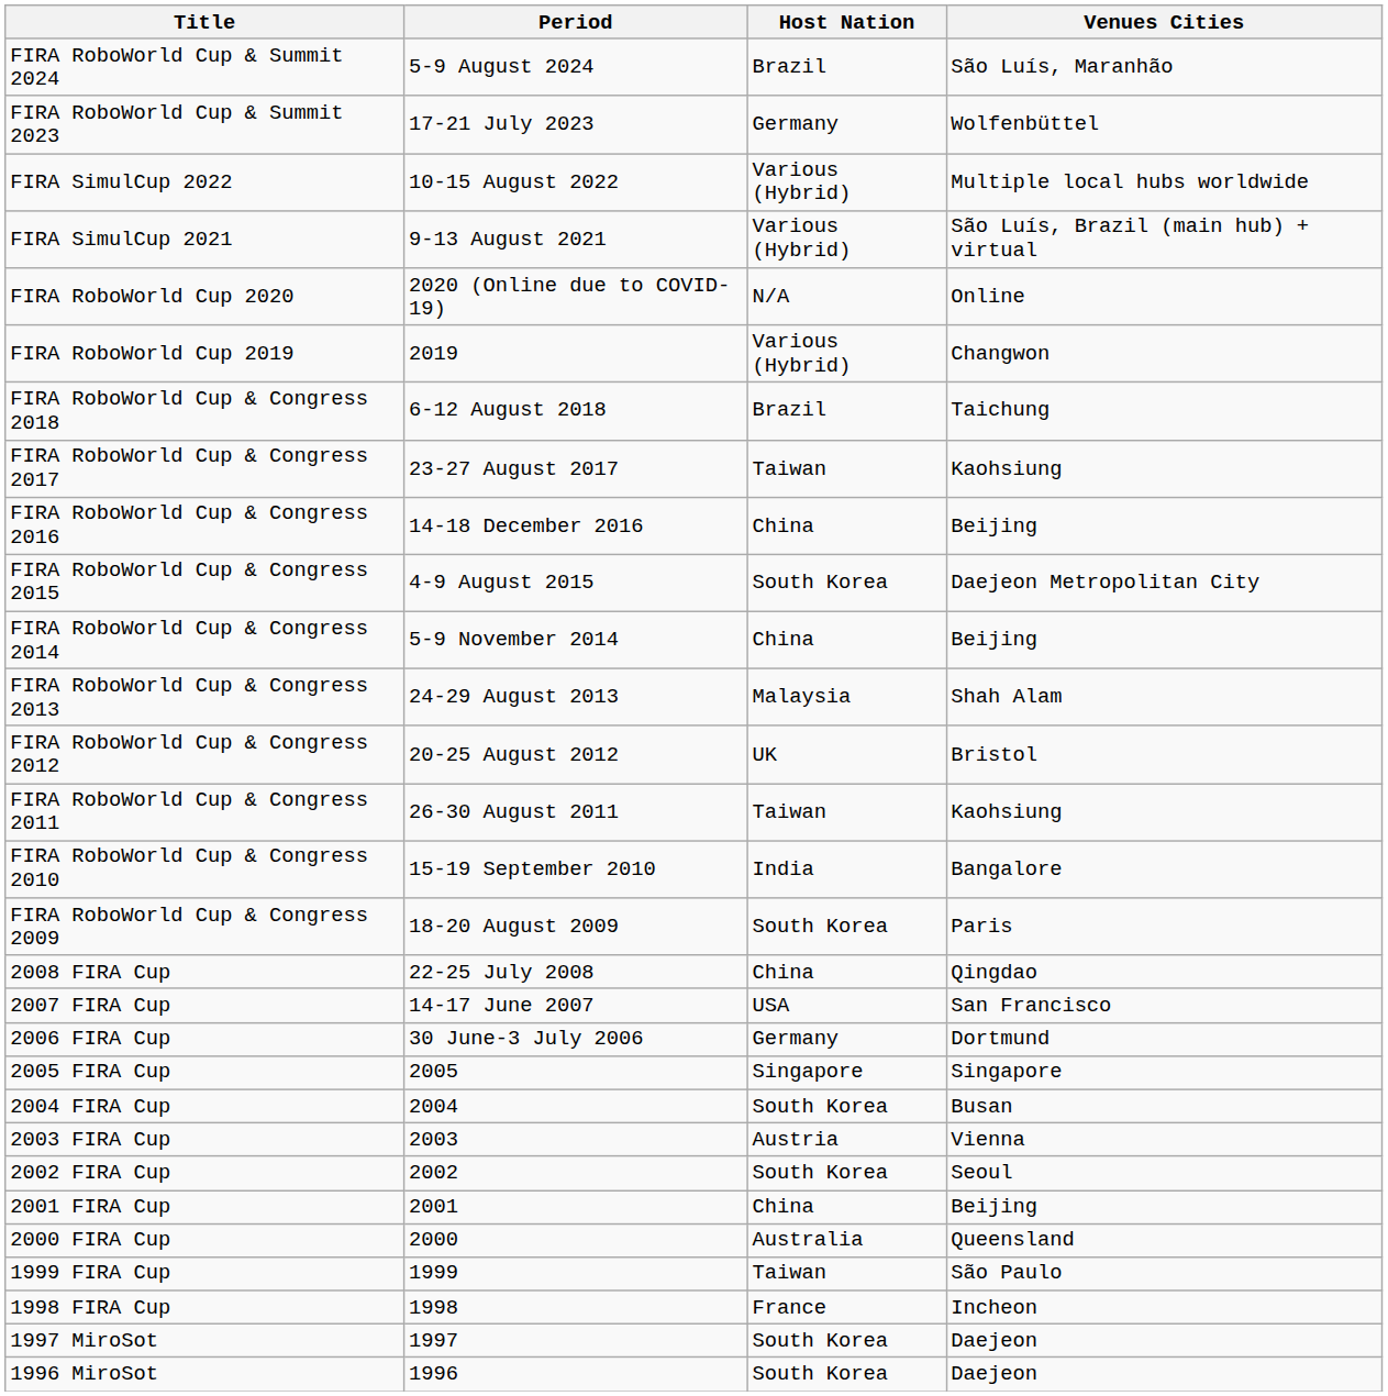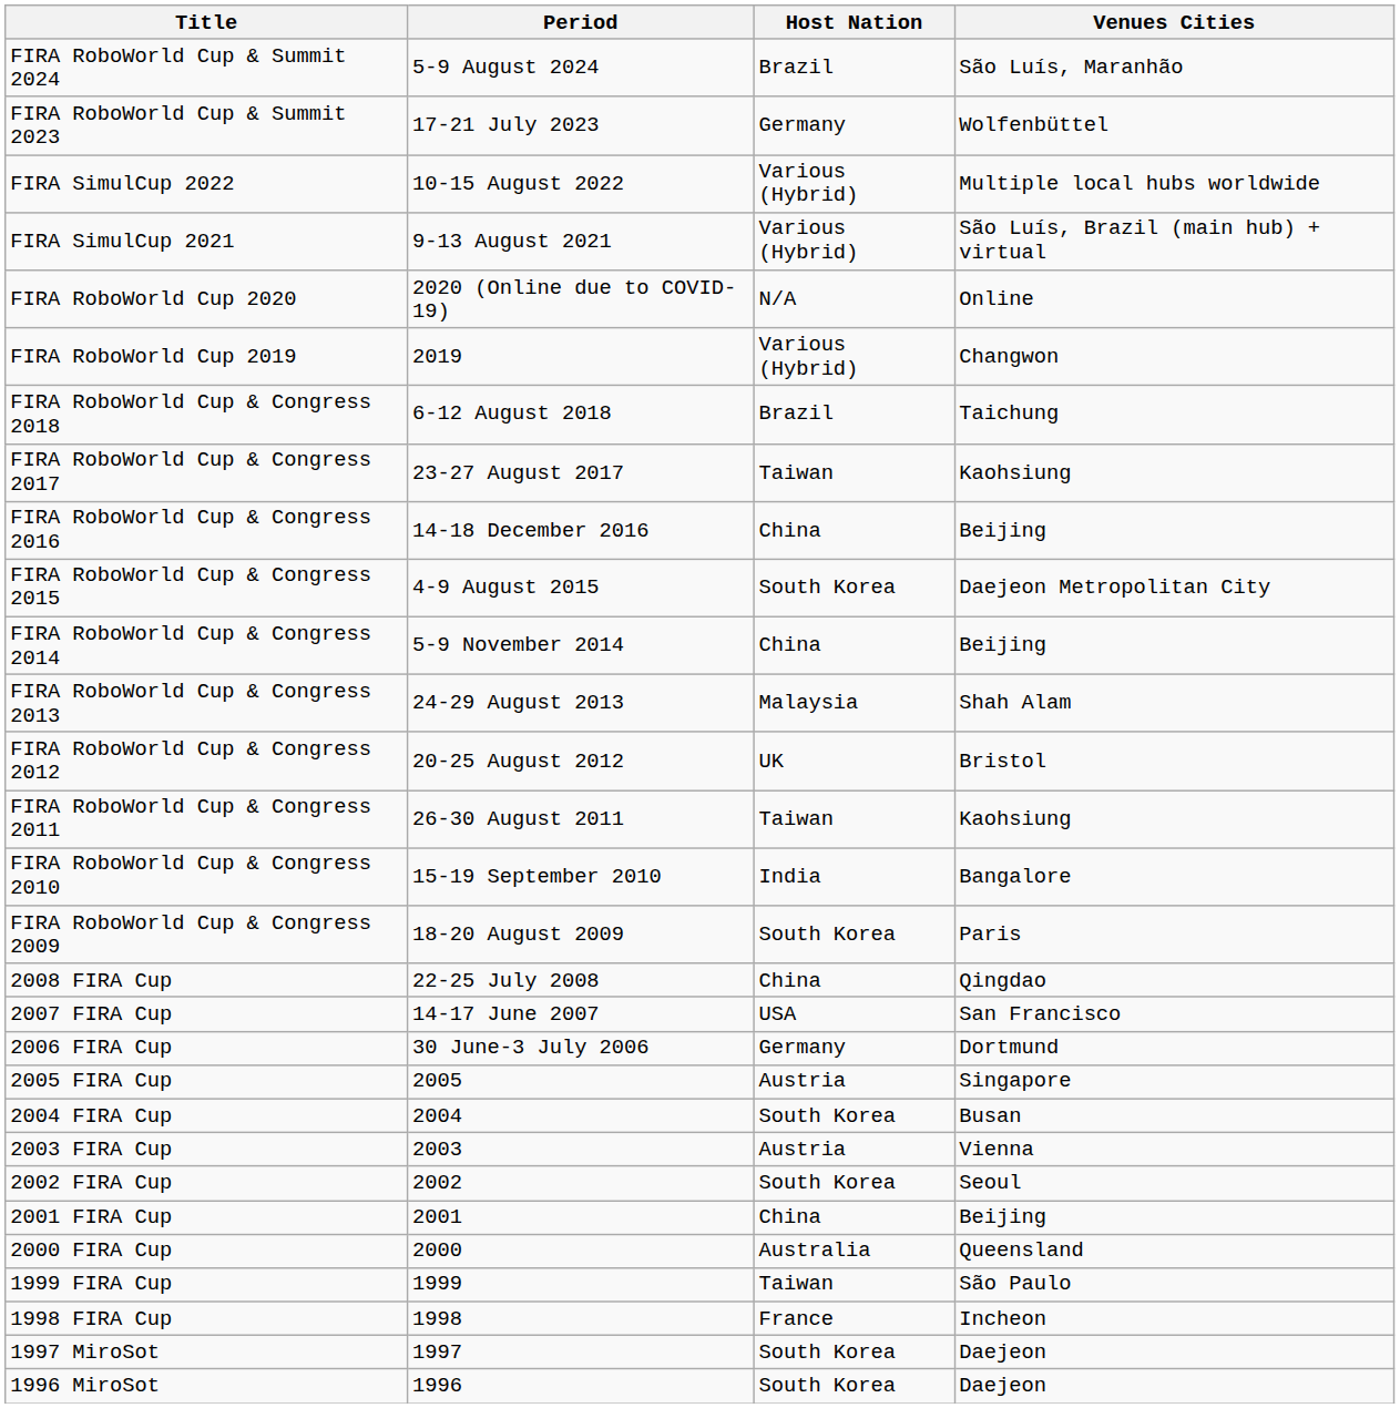2005 FIRA Cup | Host Nation: Singapore -> Austria
